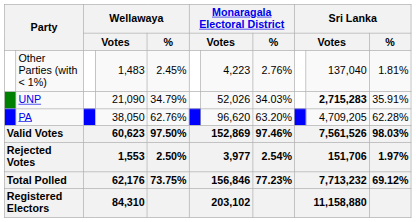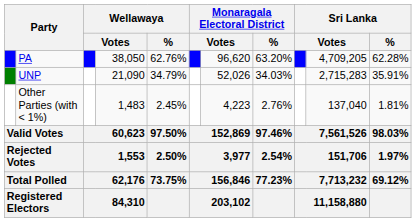rows swapped: PA <-> Other Parties (with < 1%)
UNP | column 10: bold -> normal
